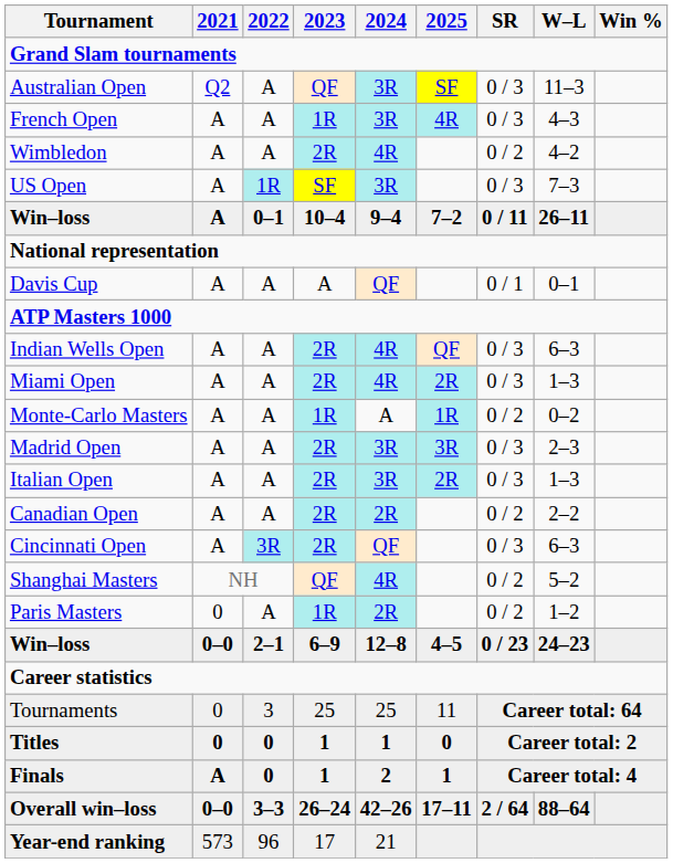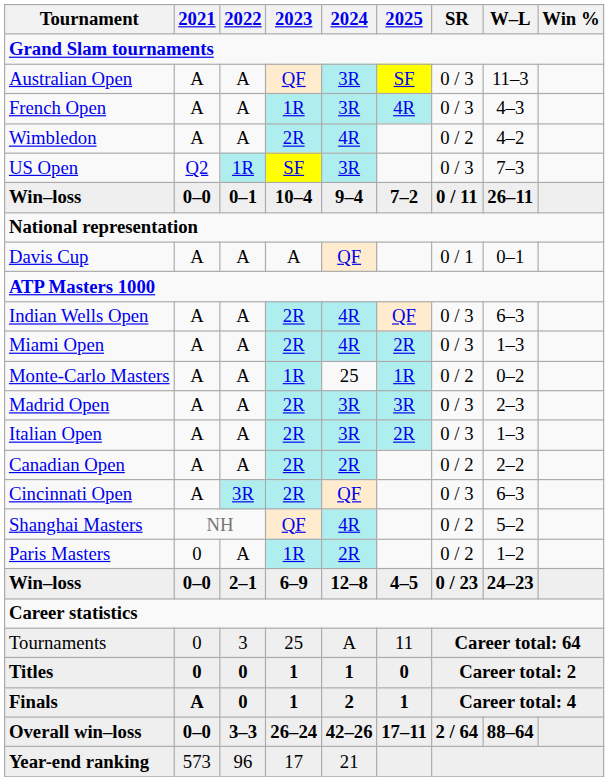Australian Open | 2021: Q2 -> A
US Open | 2021: A -> Q2
Win–loss / 10–4 | 2021: A -> 0–0
Monte-Carlo Masters | 2024: A -> 25
Tournaments | 2024: 25 -> A
